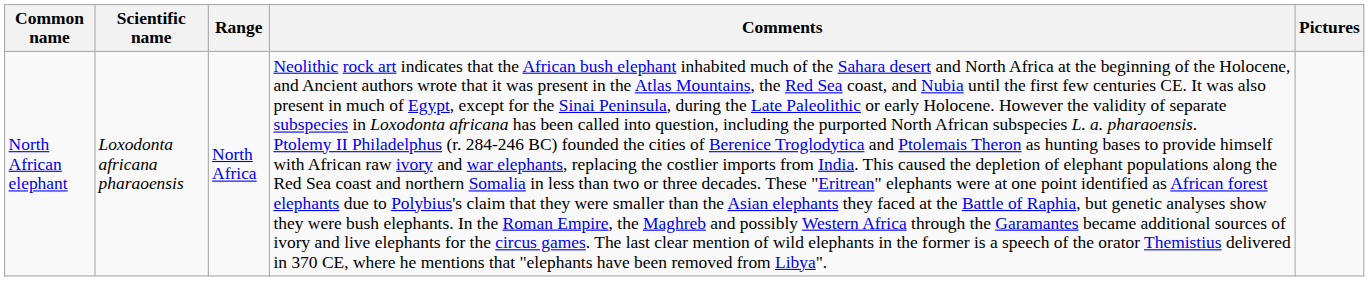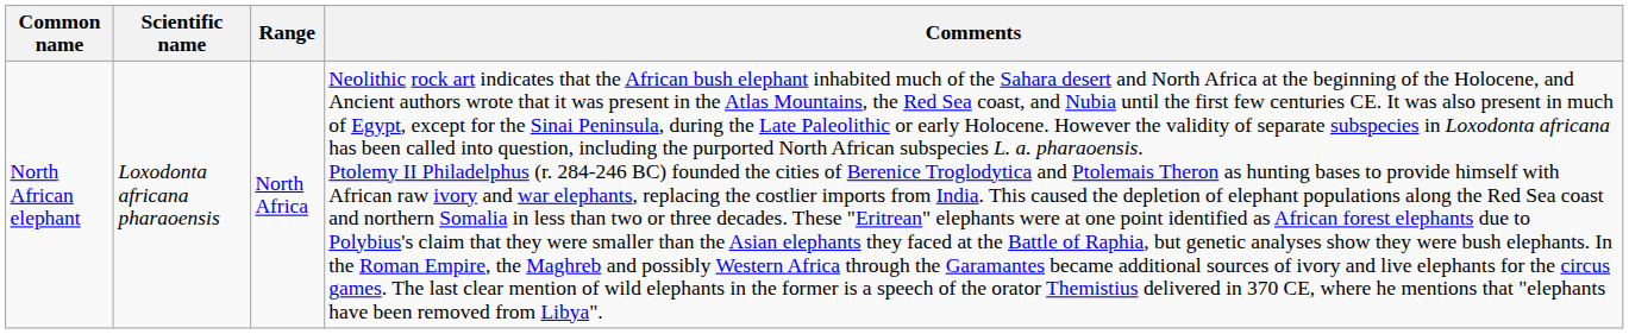- column: Pictures
